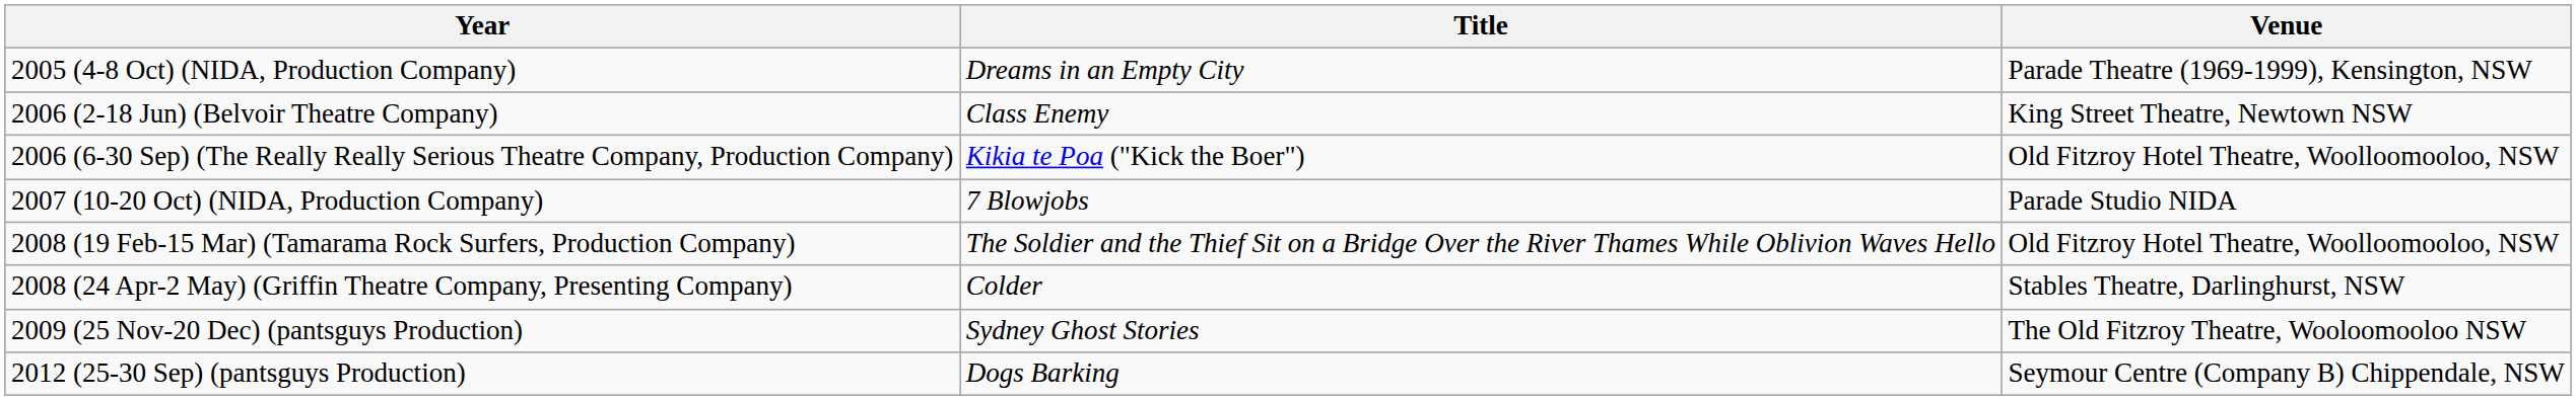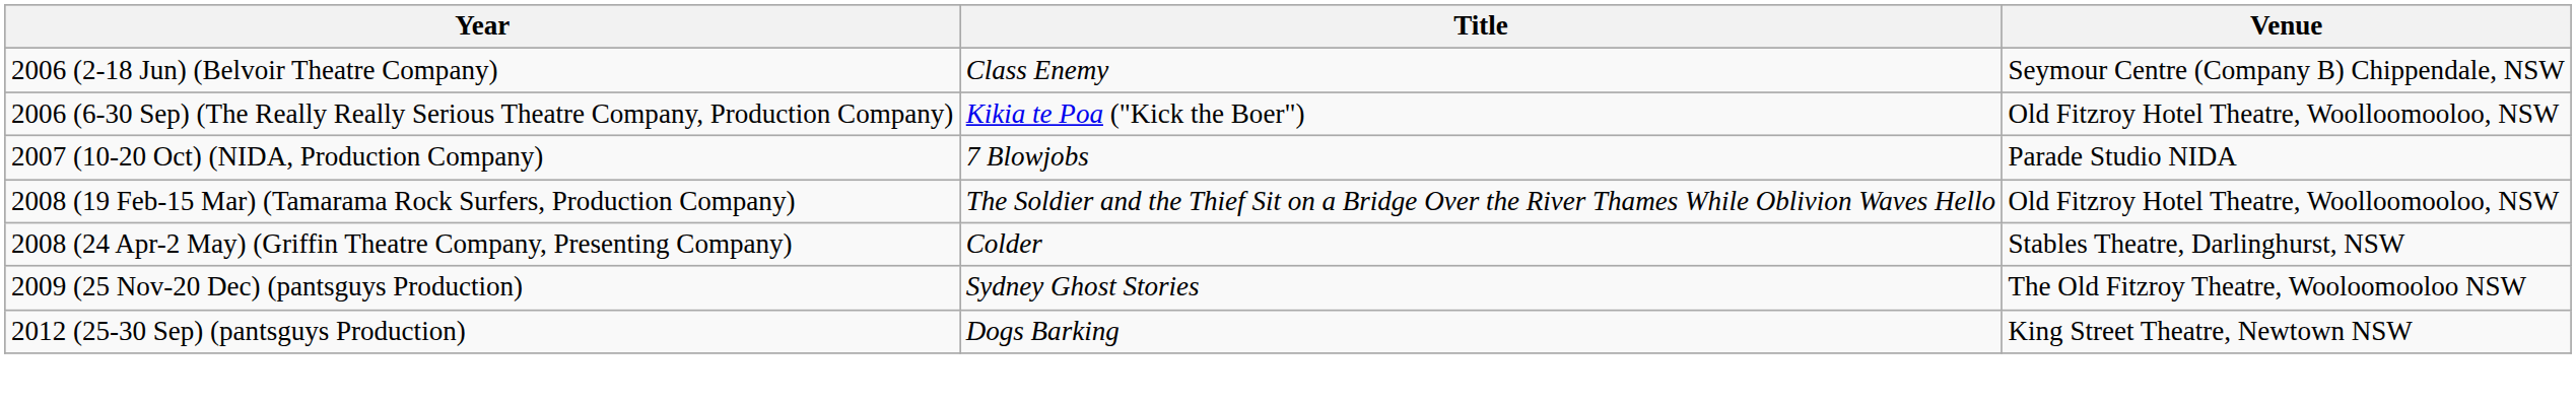- row: 2005 (4-8 Oct) (NIDA, Production Company) | Dreams in an Empty City | Parade Theatre (1969-1999), Kensington, NSW
2006 (2-18 Jun) (Belvoir Theatre Company) | Venue: King Street Theatre, Newtown NSW -> Seymour Centre (Company B) Chippendale, NSW
2012 (25-30 Sep) (pantsguys Production) | Venue: Seymour Centre (Company B) Chippendale, NSW -> King Street Theatre, Newtown NSW
